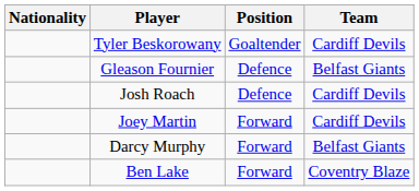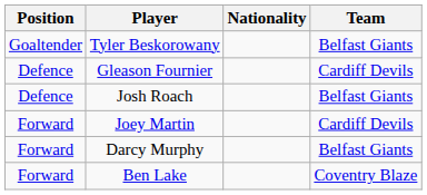columns swapped: Position <-> Nationality
Tyler Beskorowany | Team: Cardiff Devils -> Belfast Giants
Gleason Fournier | Team: Belfast Giants -> Cardiff Devils
Josh Roach | Team: Cardiff Devils -> Belfast Giants
